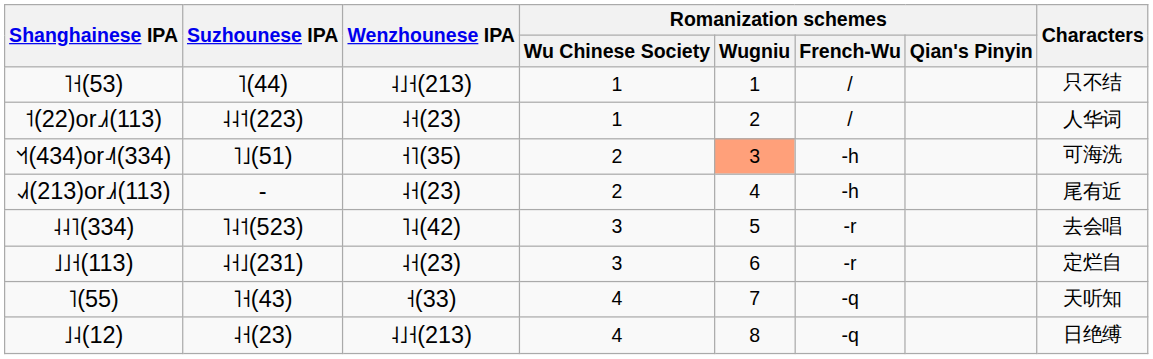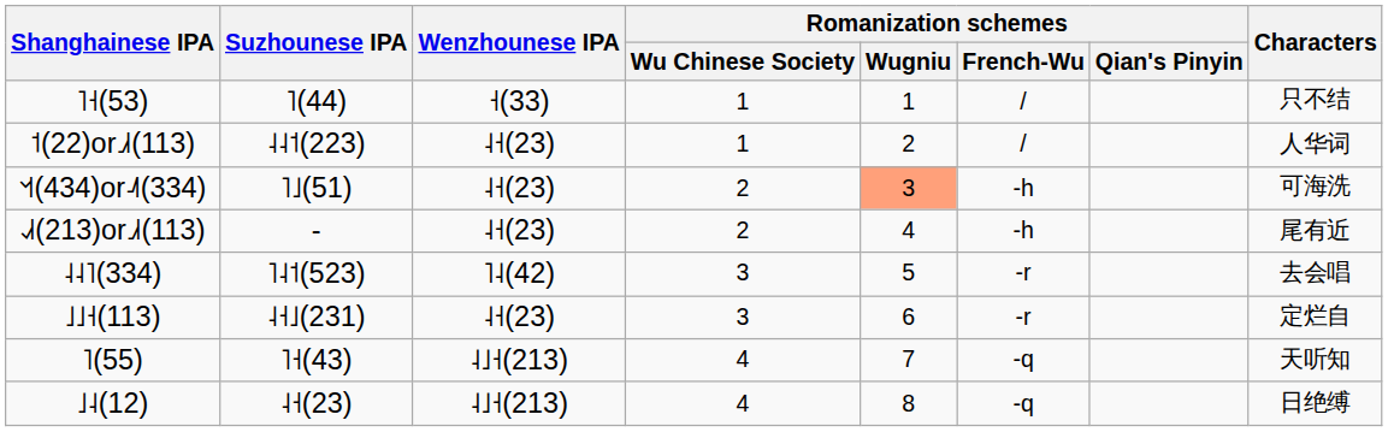˥˧(53) | Wenzhounese IPA: ˨˩˧(213) -> ˧(33)
˦˧˦(434)or˨˨˥(334) | Wenzhounese IPA: ˧˥(35) -> ˨˧(23)
˥(55) | Wenzhounese IPA: ˧(33) -> ˨˩˧(213)
